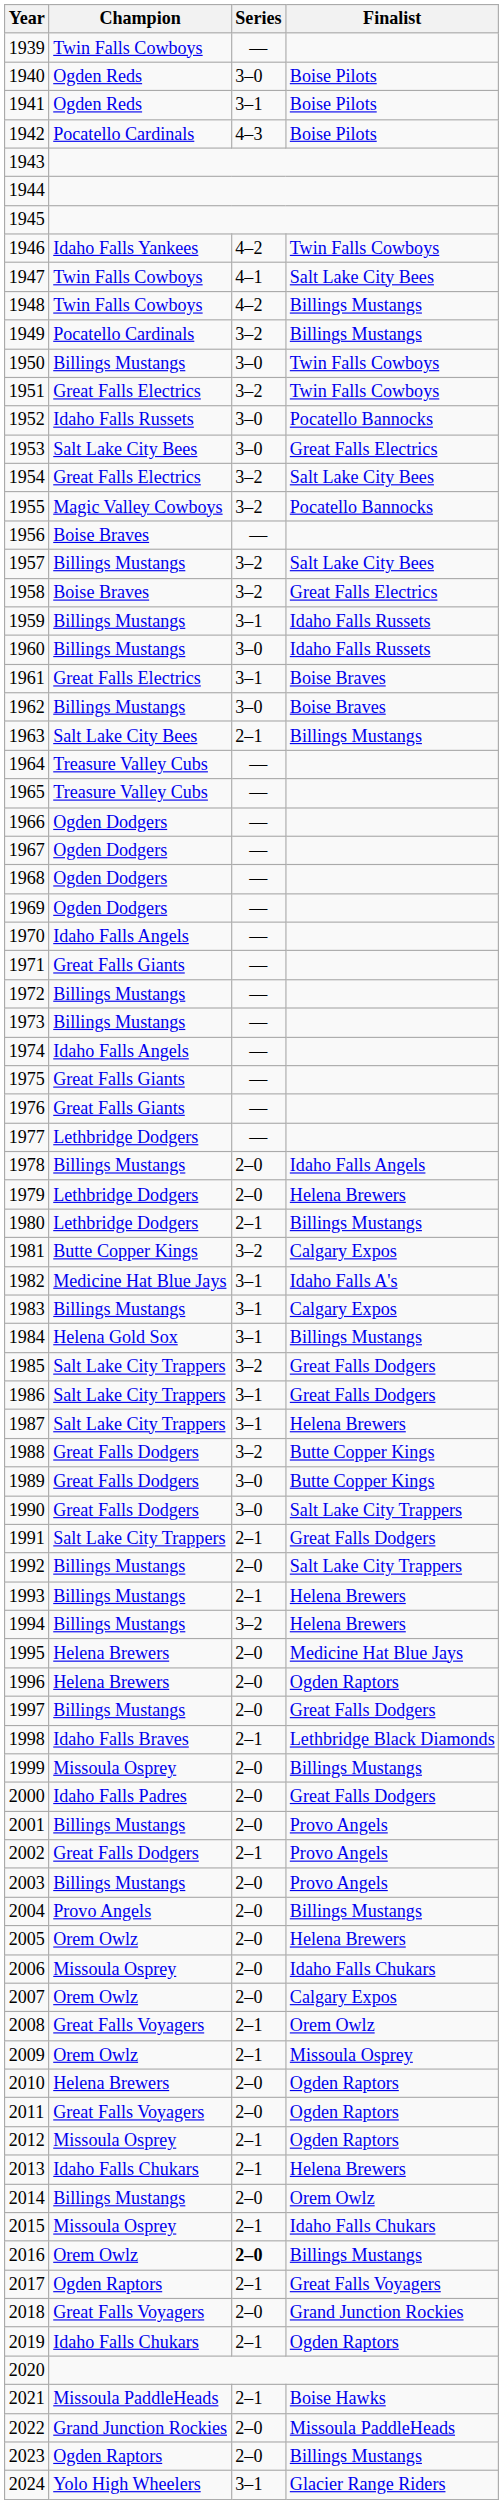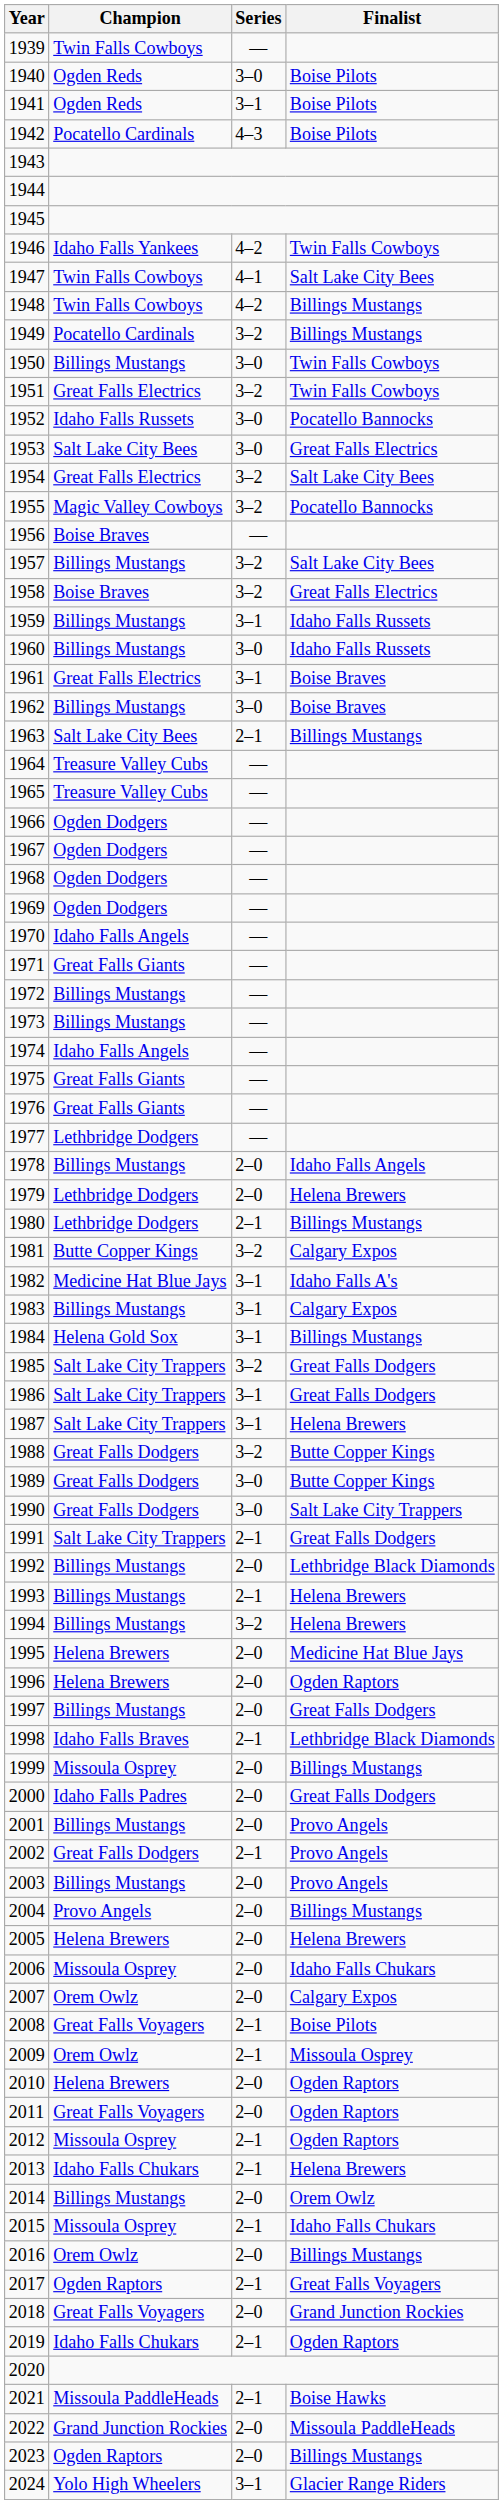1992 | Finalist: Salt Lake City Trappers -> Lethbridge Black Diamonds
2005 | Champion: Orem Owlz -> Helena Brewers
2008 | Finalist: Orem Owlz -> Boise Pilots
2016 | Series: bold -> normal
